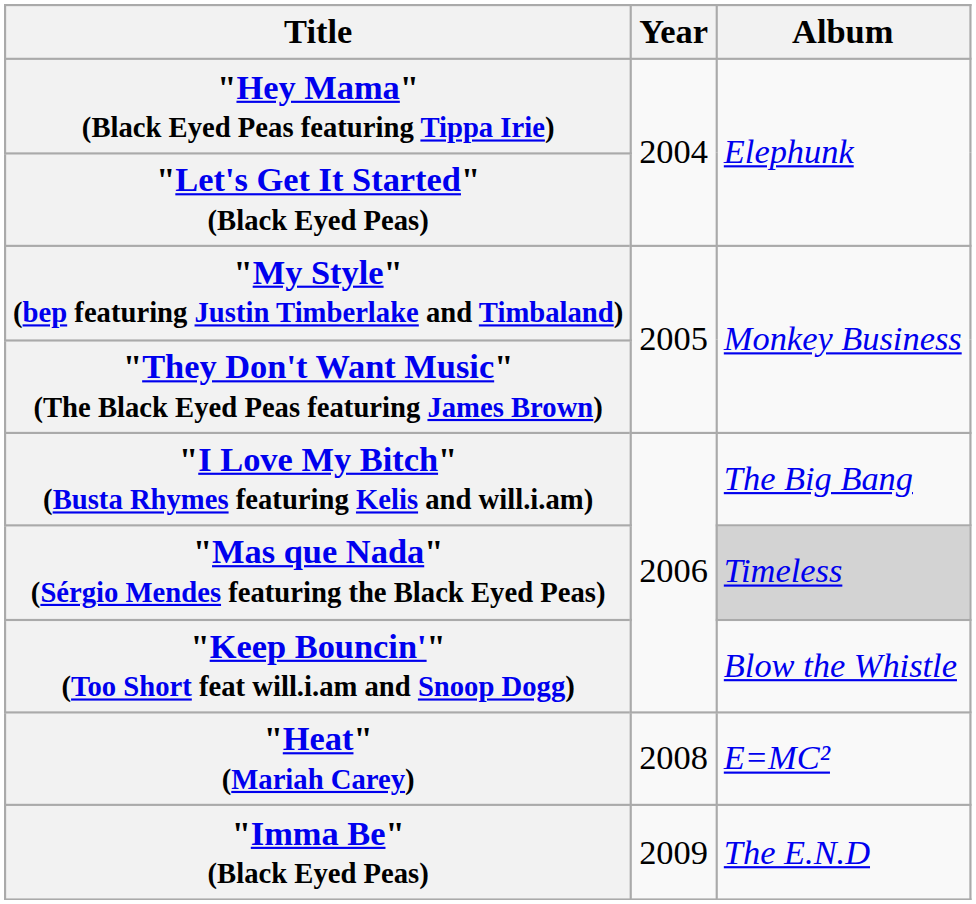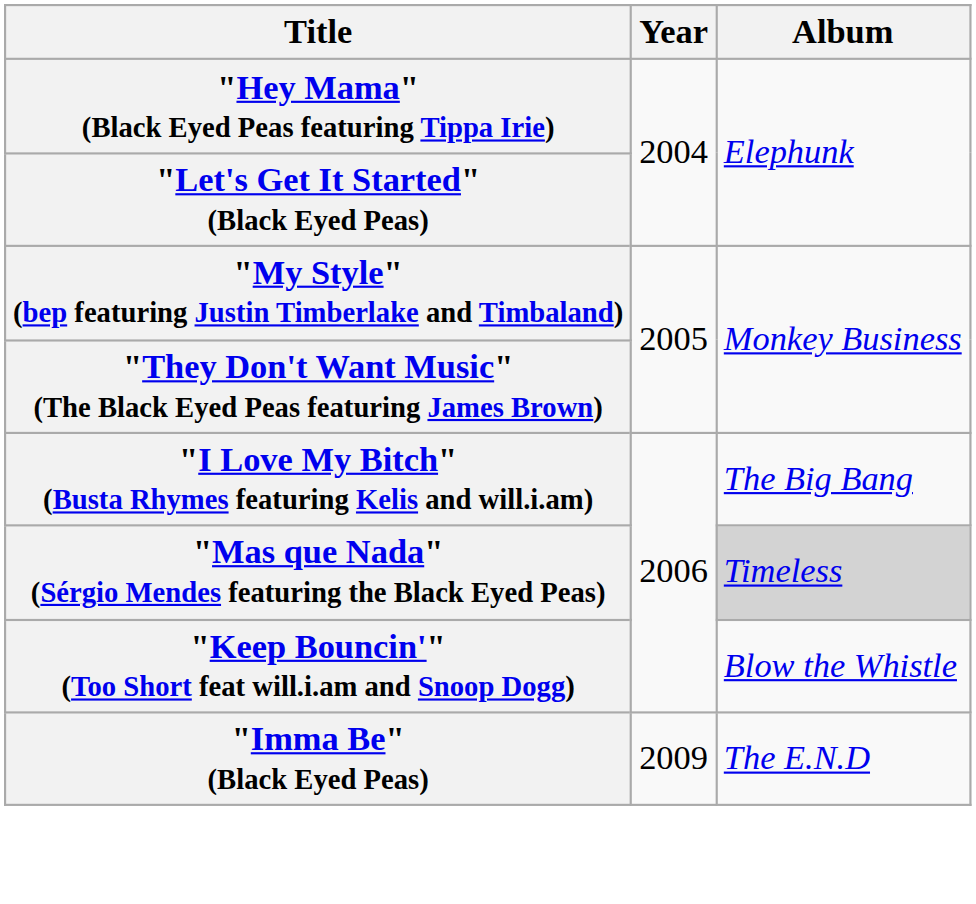- row: "Heat" (Mariah Carey) | 2008 | E=MC²
